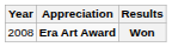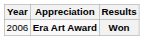Won | Year: 2008 -> 2006
